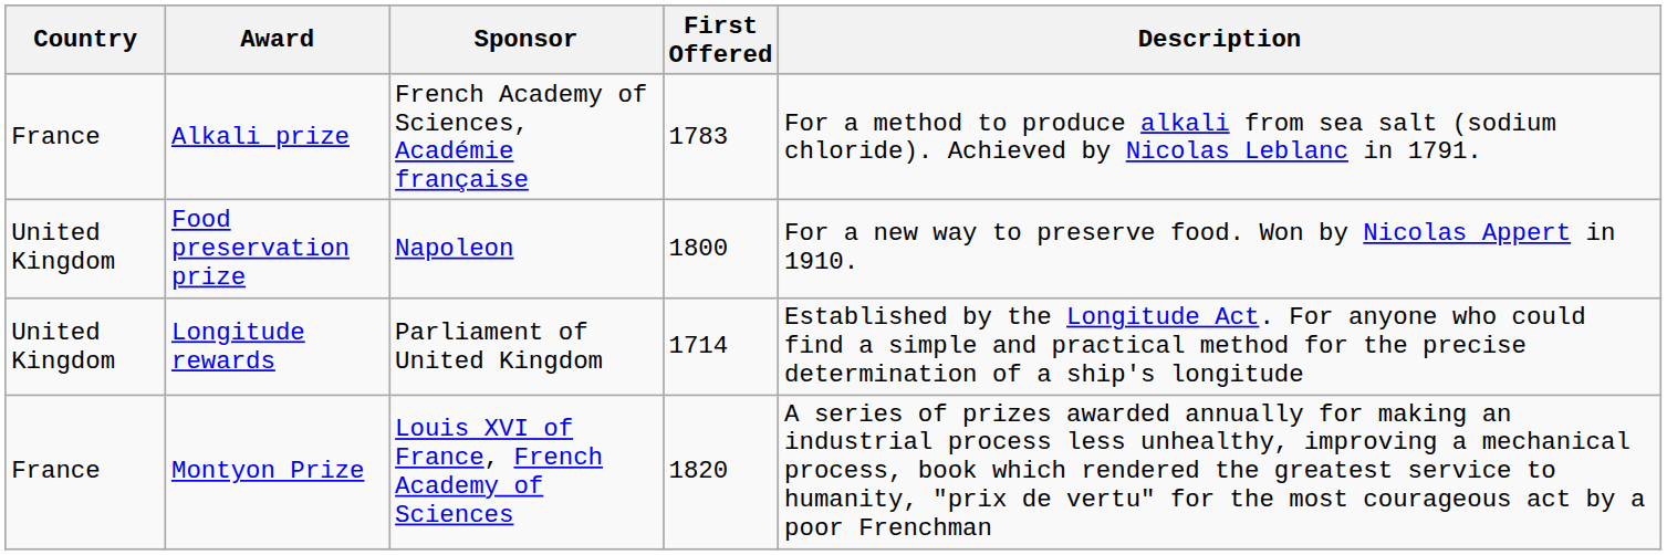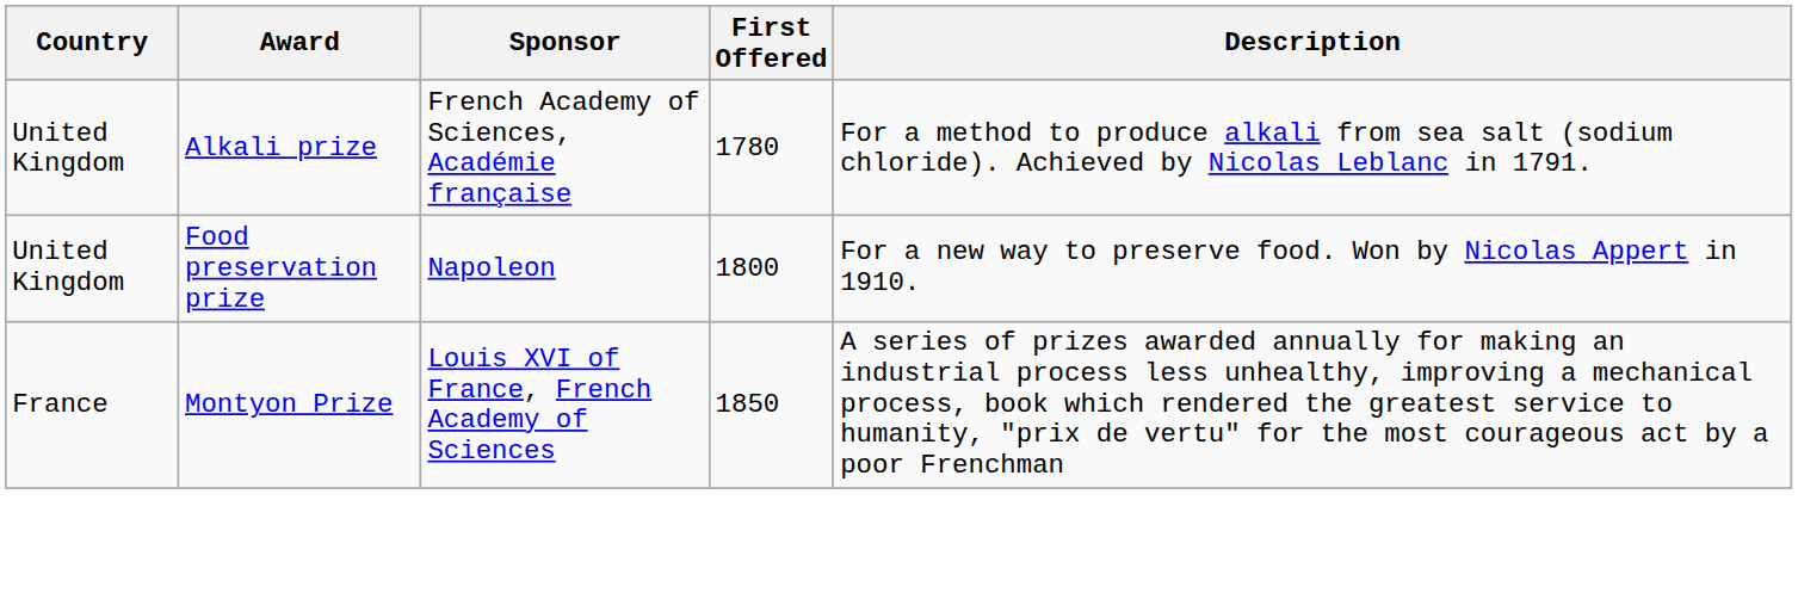Alkali prize | Country: France -> United Kingdom
Alkali prize | First Offered: 1783 -> 1780
- row: United Kingdom | Longitude rewards | Parliament of United Kingdom | 1714 | Established by the Longitude Act. For anyone who could find a simple and practical method for the precise determination of a ship's longitude
Montyon Prize | First Offered: 1820 -> 1850
